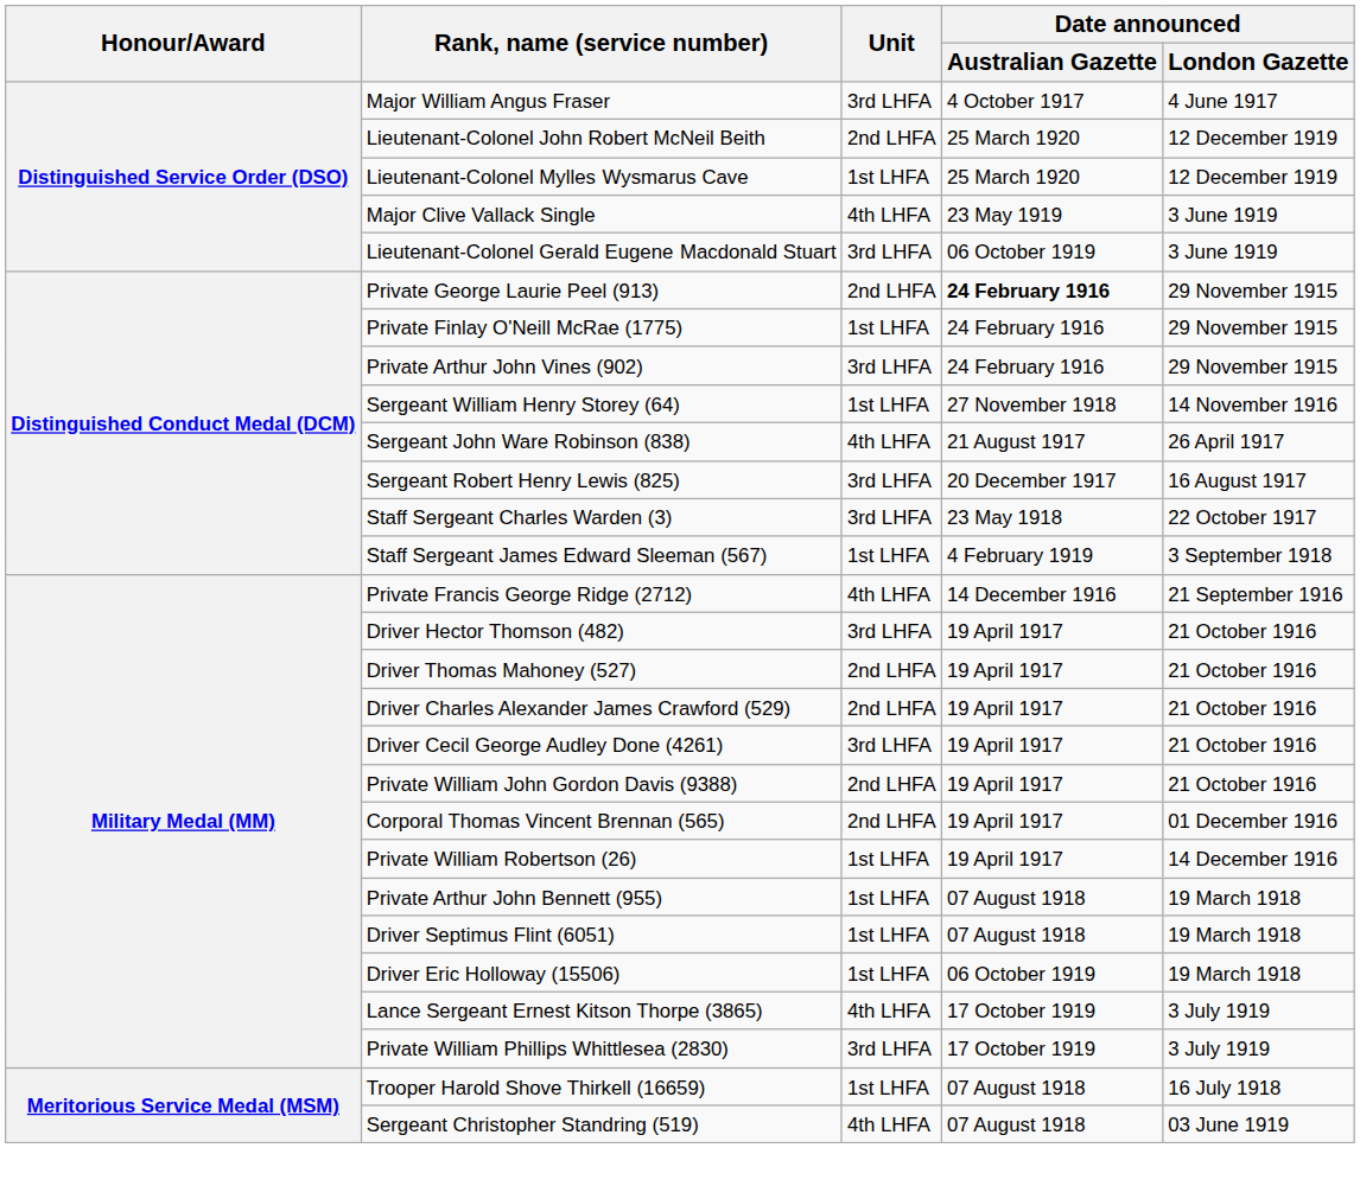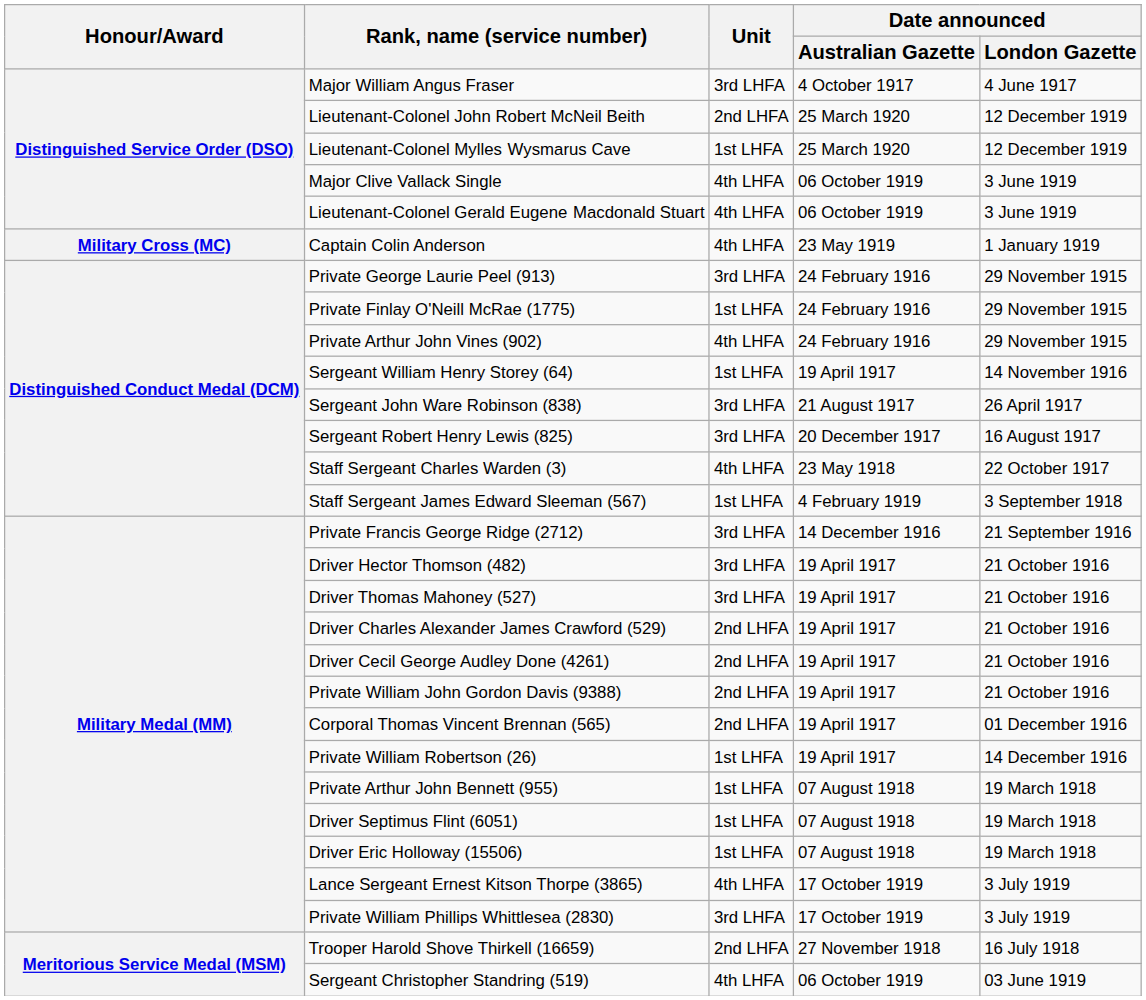Major Clive Vallack Single | Date announced / Australian Gazette: 23 May 1919 -> 06 October 1919
Lieutenant-Colonel Gerald Eugene Macdonald Stuart | Unit: 3rd LHFA -> 4th LHFA
+ row: Military Cross (MC) | Captain Colin Anderson | 4th LHFA | 23 May 1919 | 1 January 1919
Private George Laurie Peel (913) | Unit: 2nd LHFA -> 3rd LHFA
Private George Laurie Peel (913) | Date announced / Australian Gazette: bold -> normal
Private Arthur John Vines (902) | Unit: 3rd LHFA -> 4th LHFA
Sergeant William Henry Storey (64) | Date announced / Australian Gazette: 27 November 1918 -> 19 April 1917
Sergeant John Ware Robinson (838) | Unit: 4th LHFA -> 3rd LHFA
Staff Sergeant Charles Warden (3) | Unit: 3rd LHFA -> 4th LHFA
Private Francis George Ridge (2712) | Unit: 4th LHFA -> 3rd LHFA
Driver Thomas Mahoney (527) | Unit: 2nd LHFA -> 3rd LHFA
Driver Cecil George Audley Done (4261) | Unit: 3rd LHFA -> 2nd LHFA
Driver Eric Holloway (15506) | Date announced / Australian Gazette: 06 October 1919 -> 07 August 1918
Trooper Harold Shove Thirkell (16659) | Unit: 1st LHFA -> 2nd LHFA
Trooper Harold Shove Thirkell (16659) | Date announced / Australian Gazette: 07 August 1918 -> 27 November 1918
Sergeant Christopher Standring (519) | Date announced / Australian Gazette: 07 August 1918 -> 06 October 1919
